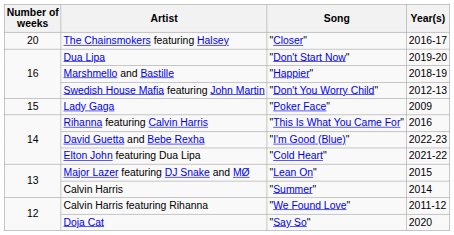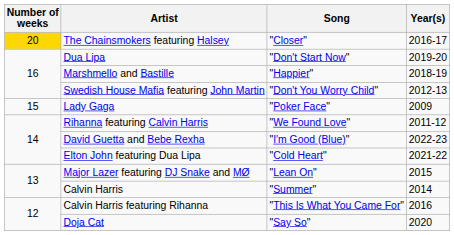The Chainsmokers featuring Halsey | Number of weeks: no background -> gold background
Rihanna featuring Calvin Harris | Song: "This Is What You Came For" -> "We Found Love"
Rihanna featuring Calvin Harris | Year(s): 2016 -> 2011-12
Calvin Harris featuring Rihanna | Song: "We Found Love" -> "This Is What You Came For"
Calvin Harris featuring Rihanna | Year(s): 2011-12 -> 2016
